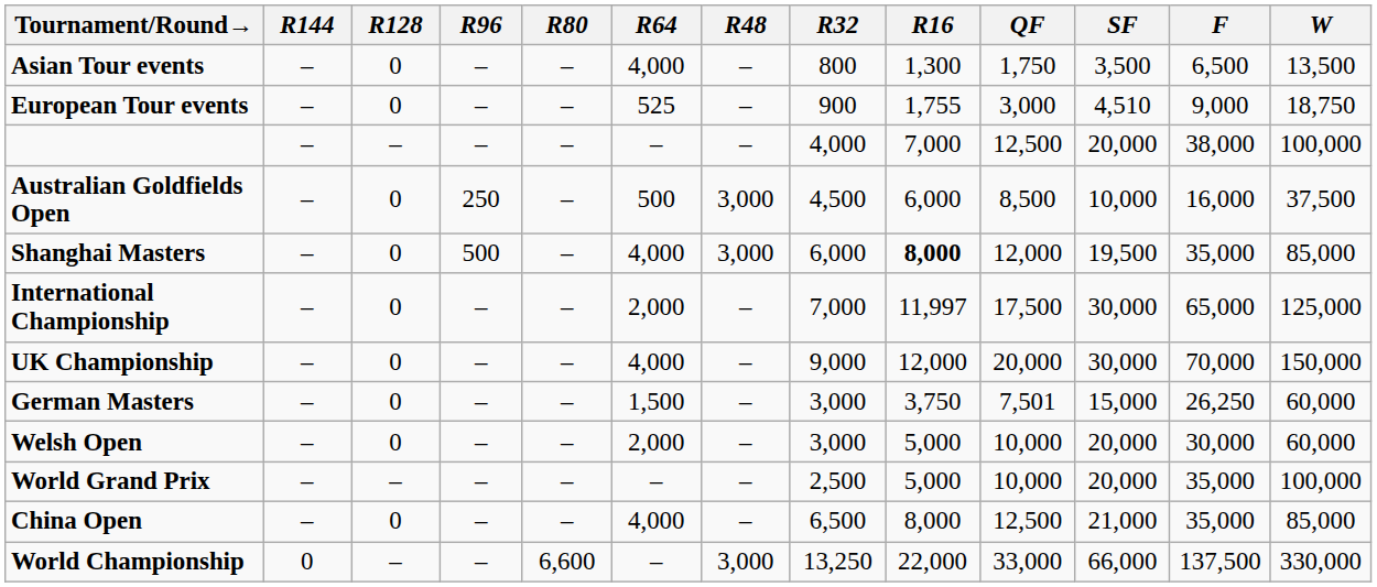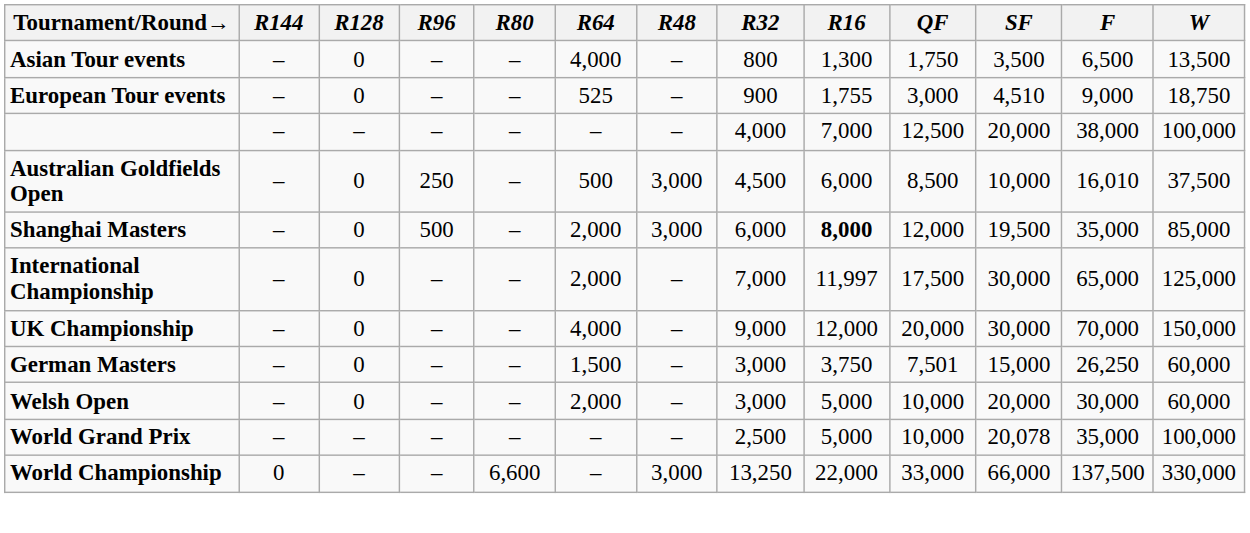Australian Goldfields Open | F: 16,000 -> 16,010
Shanghai Masters | R64: 4,000 -> 2,000
World Grand Prix | SF: 20,000 -> 20,078
- row: China Open | – | 0 | – | – | 4,000 | – | 6,500 | 8,000 | 12,500 | 21,000 | 35,000 | 85,000
